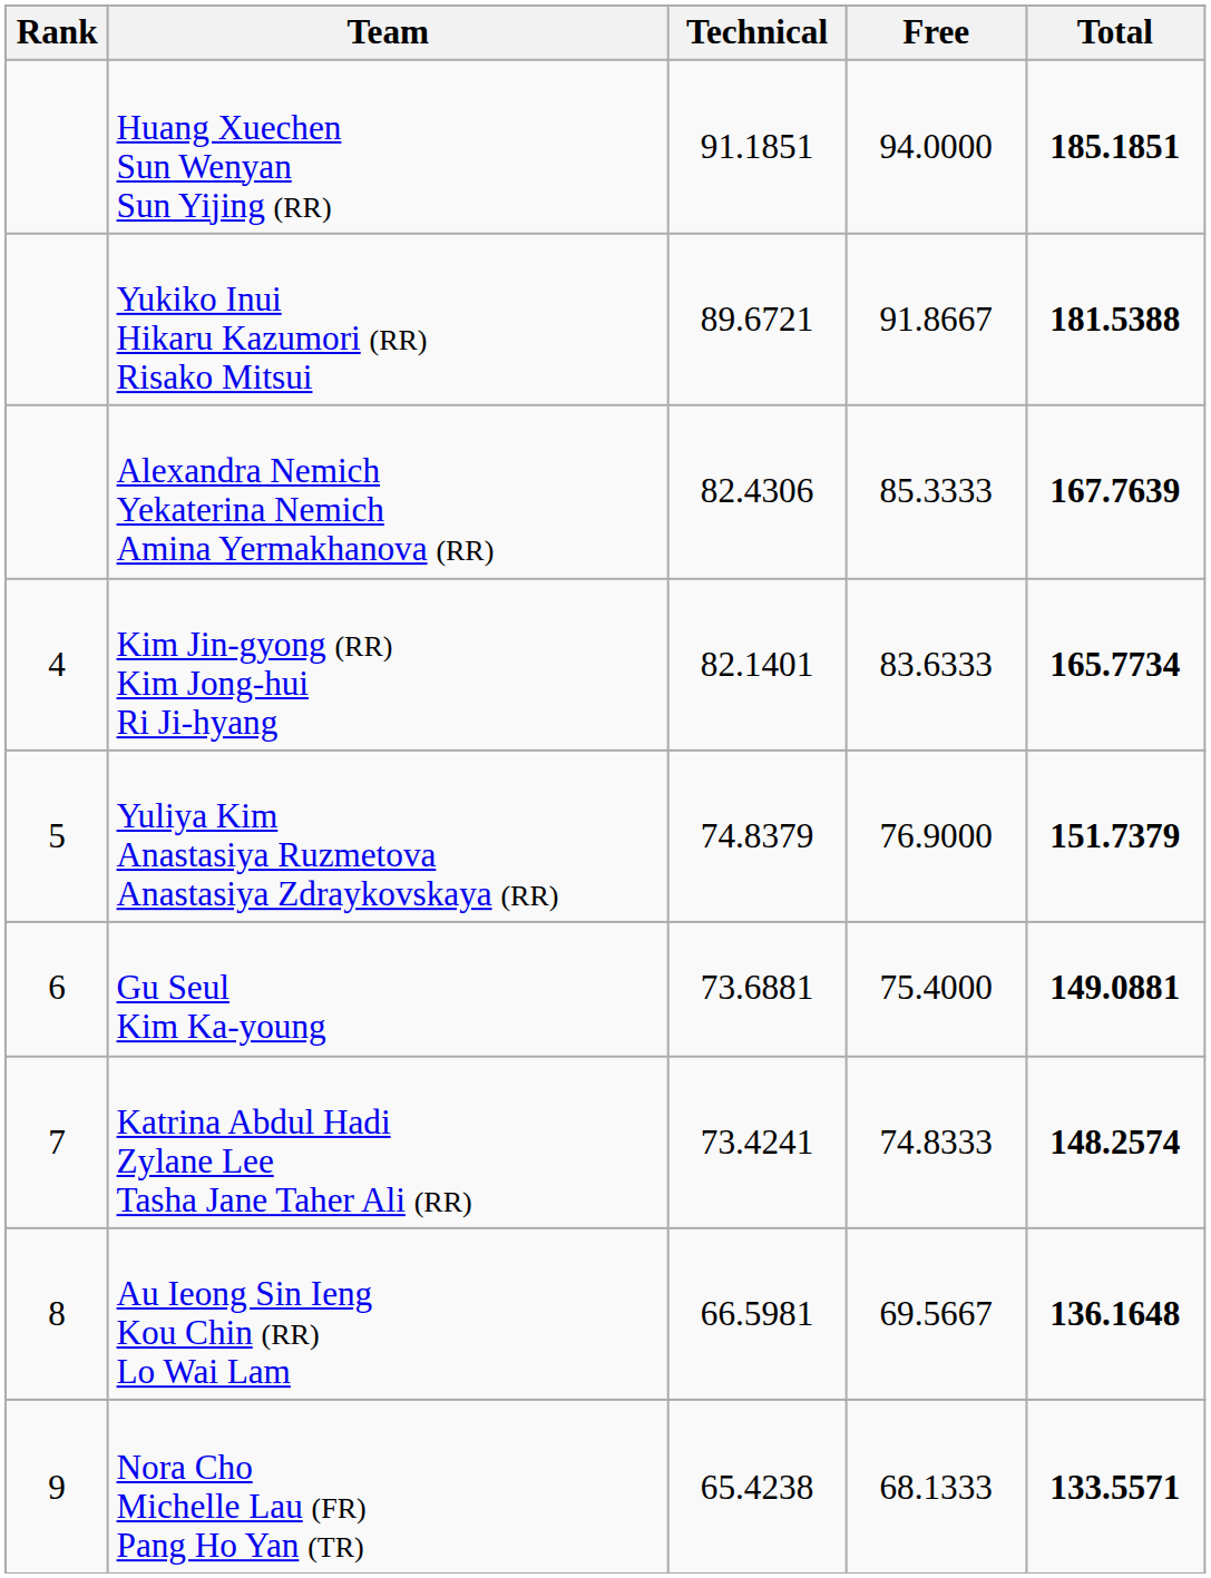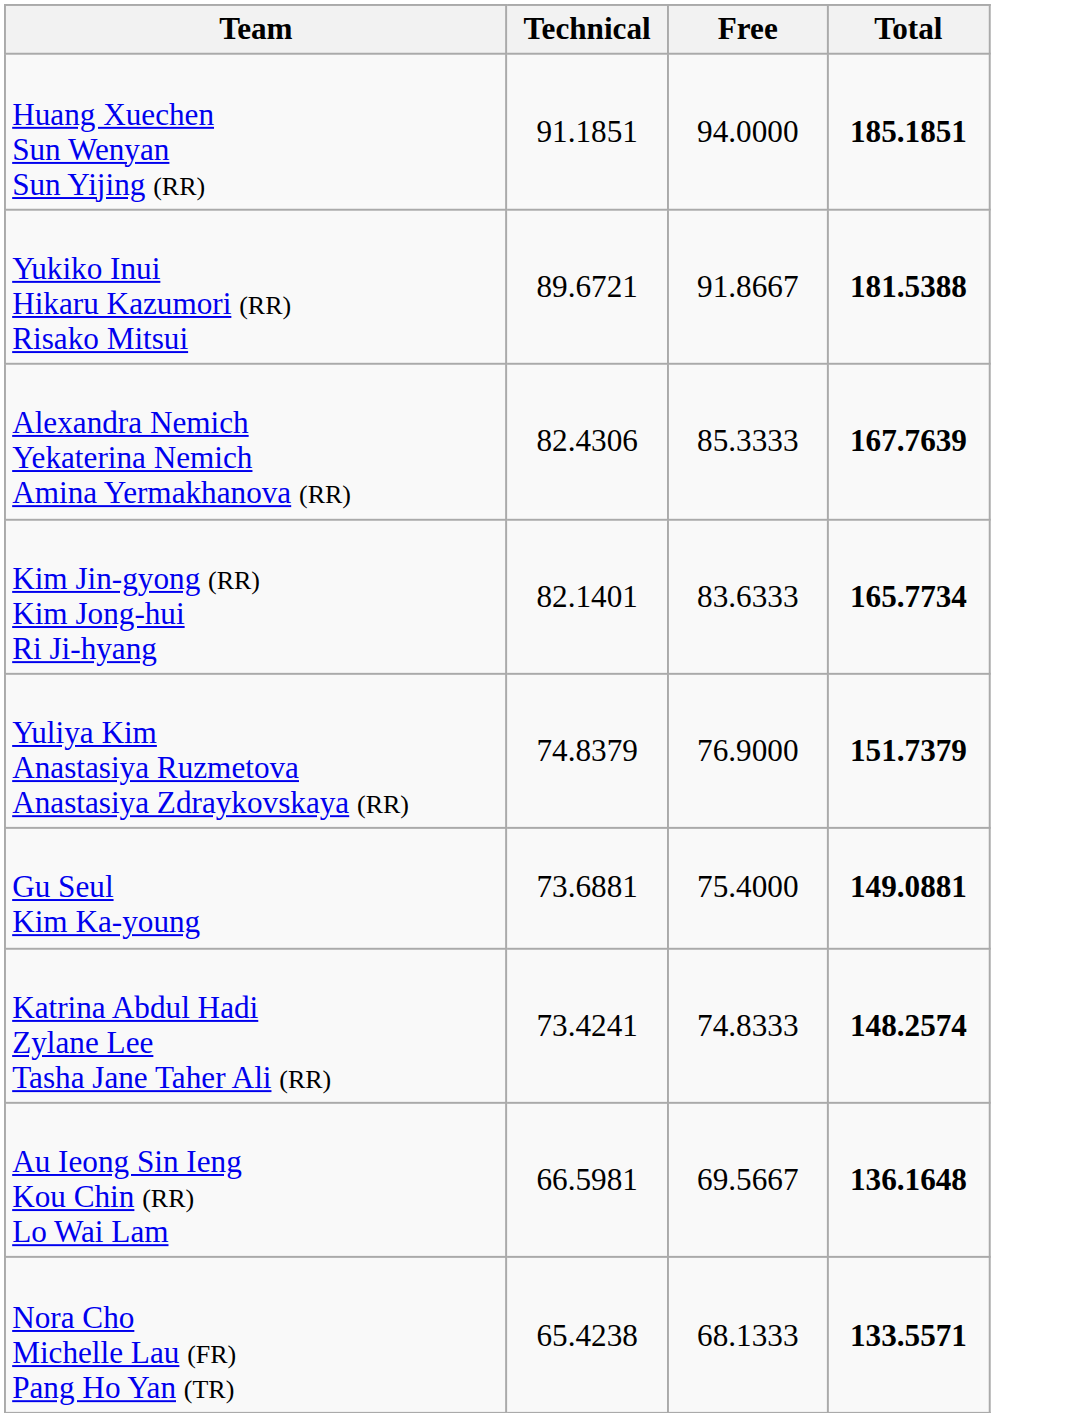- column: Rank | 4 | 5 | 6 | 7 | 8 | 9
